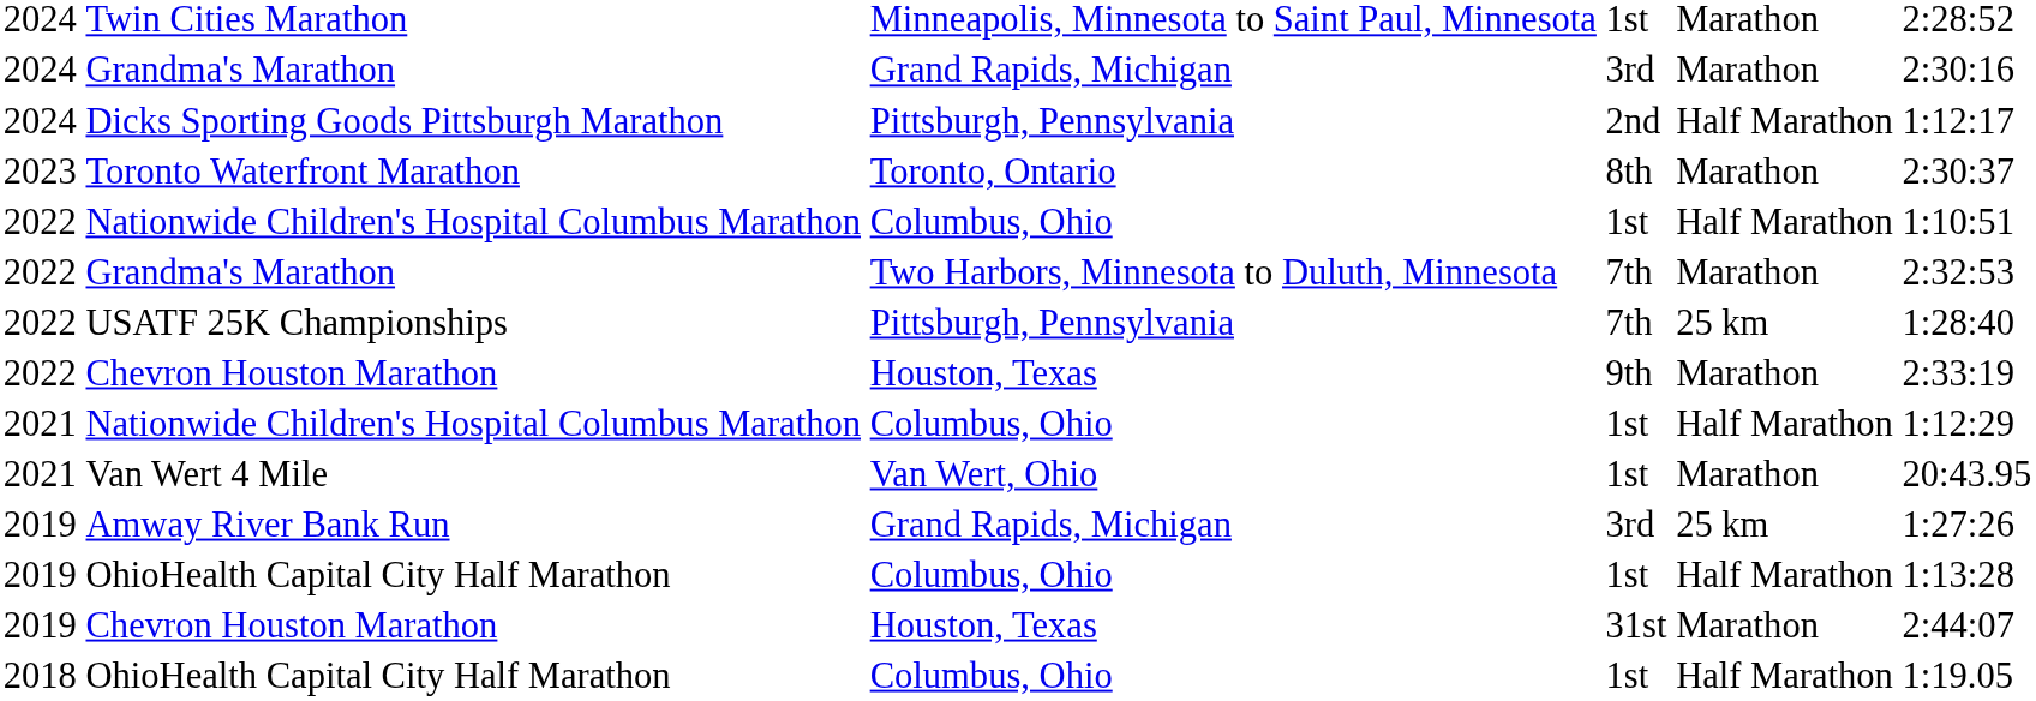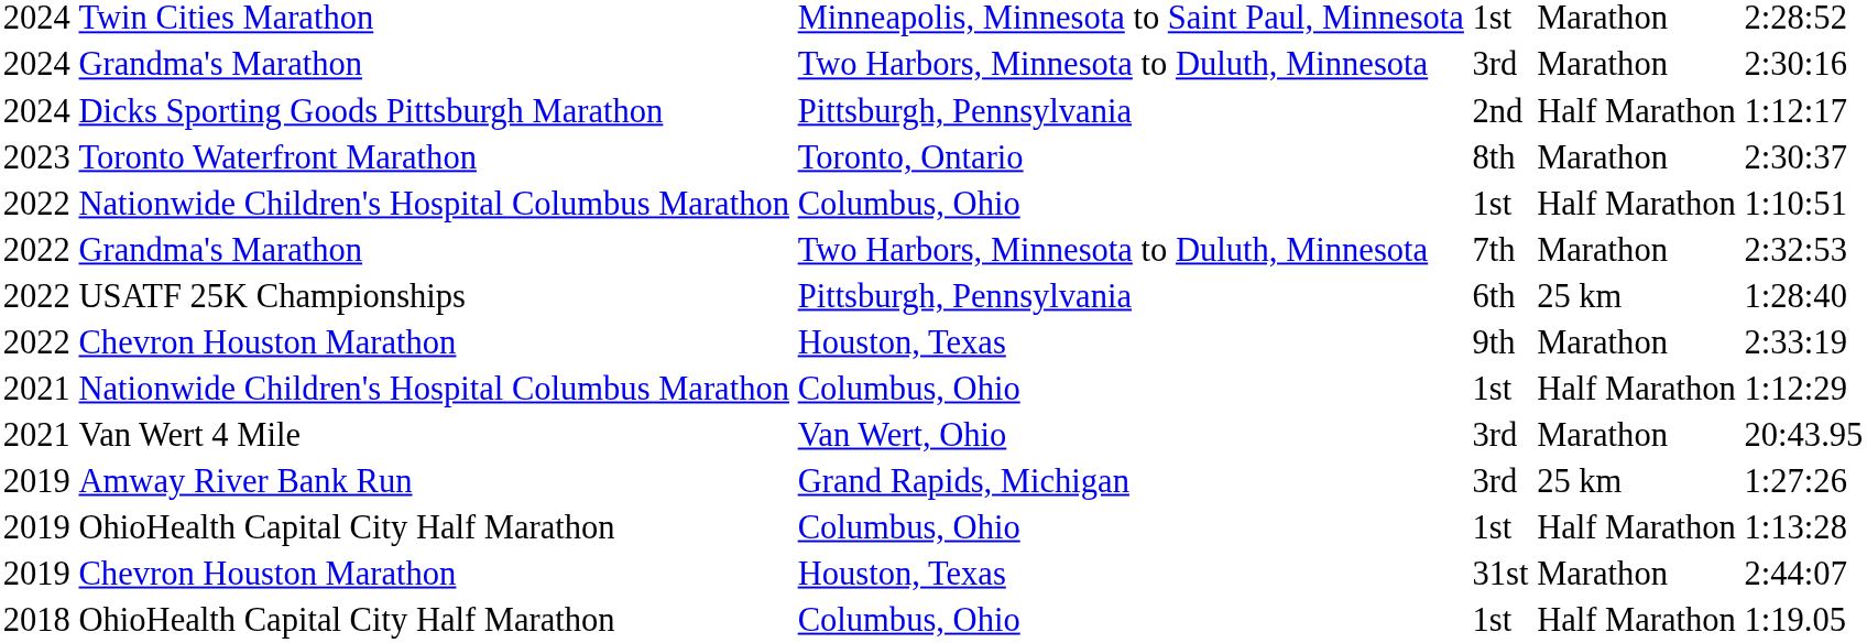2024 / Grandma's Marathon | column 3: Grand Rapids, Michigan -> Two Harbors, Minnesota to Duluth, Minnesota
USATF 25K Championships | column 4: 7th -> 6th
Van Wert 4 Mile | column 4: 1st -> 3rd
